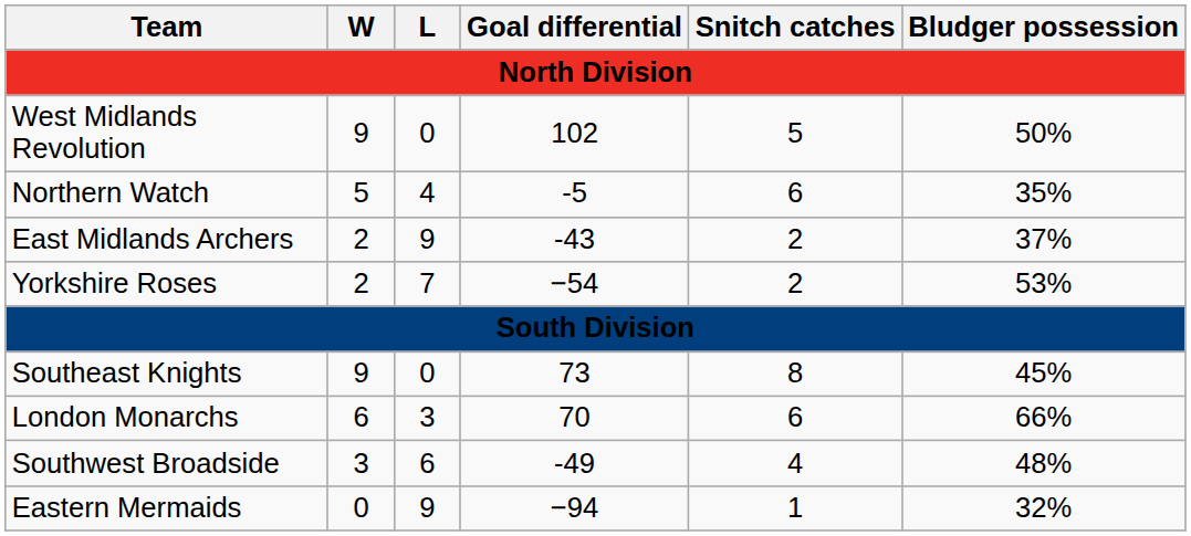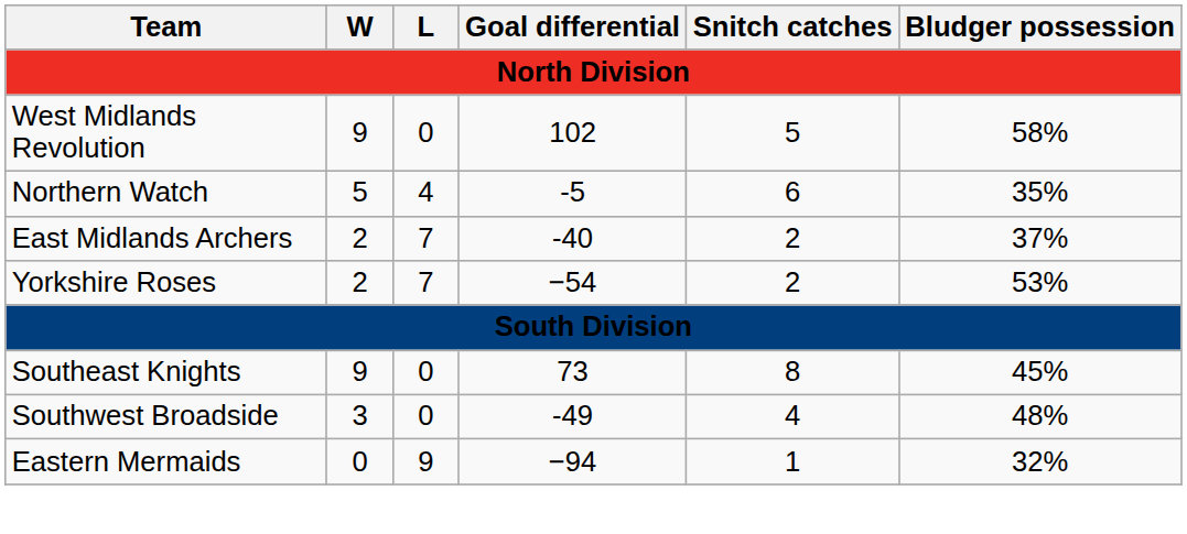West Midlands Revolution | Bludger possession: 50% -> 58%
East Midlands Archers | L: 9 -> 7
East Midlands Archers | Goal differential: -43 -> -40
- row: London Monarchs | 6 | 3 | 70 | 6 | 66%
Southwest Broadside | L: 6 -> 0
